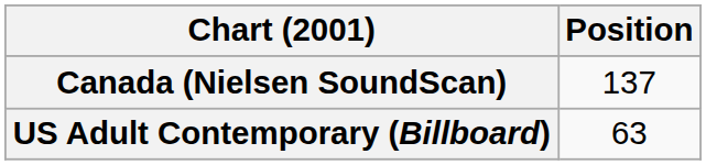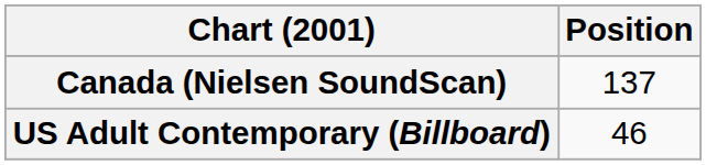US Adult Contemporary (Billboard) | Position: 63 -> 46
